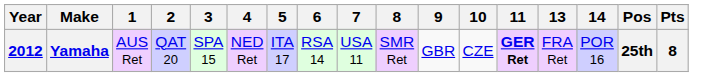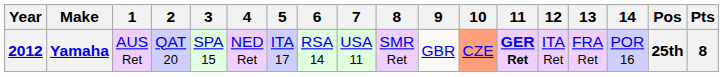+ column: 12 | ITA Ret
Yamaha | 10: no background -> lightsalmon background
